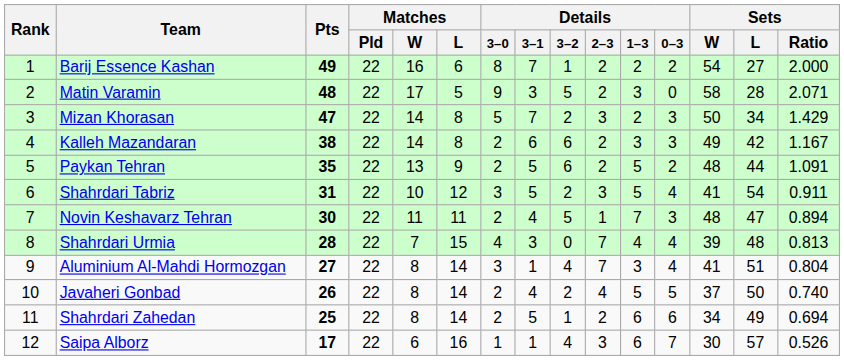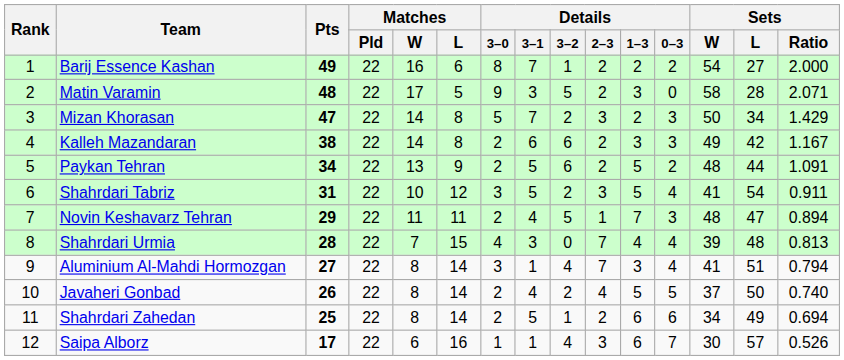Paykan Tehran | Pts: 35 -> 34
Novin Keshavarz Tehran | Pts: 30 -> 29
Aluminium Al-Mahdi Hormozgan | Sets / Ratio: 0.804 -> 0.794
